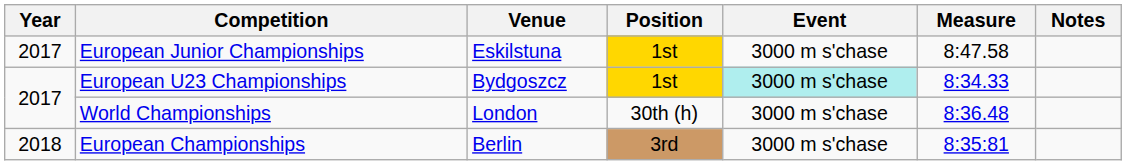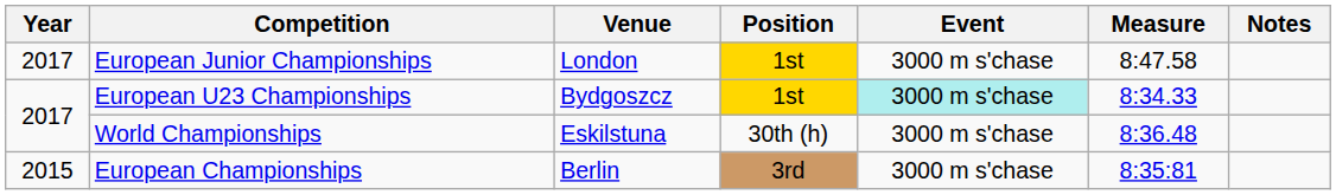European Junior Championships | Venue: Eskilstuna -> London
World Championships | Venue: London -> Eskilstuna
European Championships | Year: 2018 -> 2015
